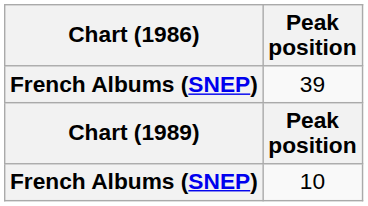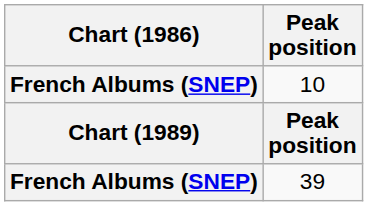rows swapped: 10 <-> 39
